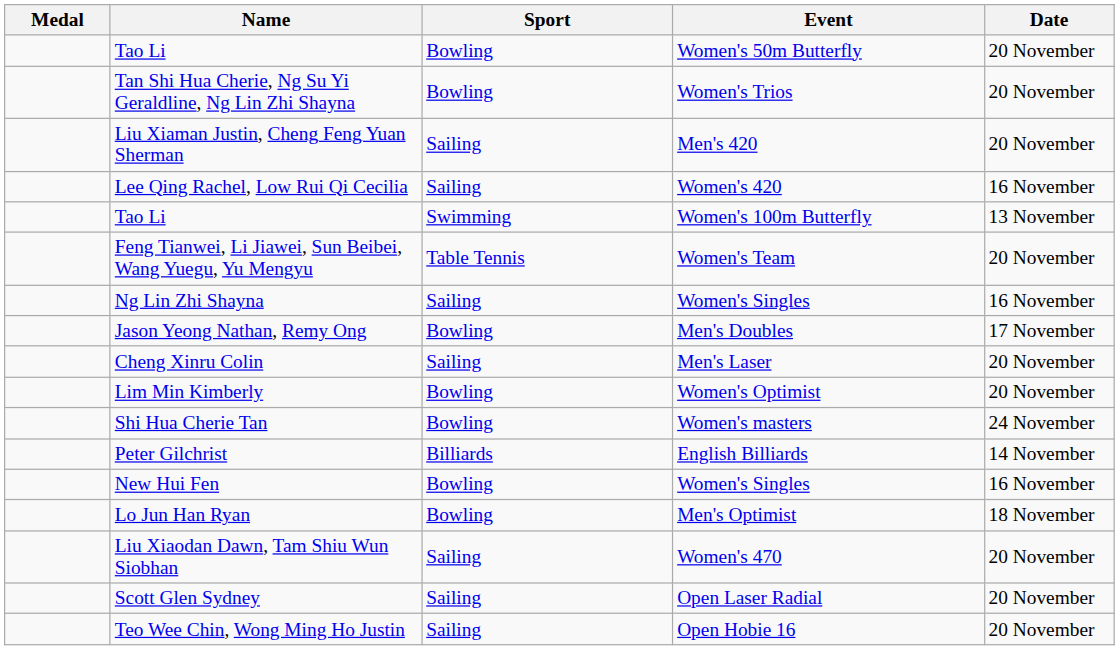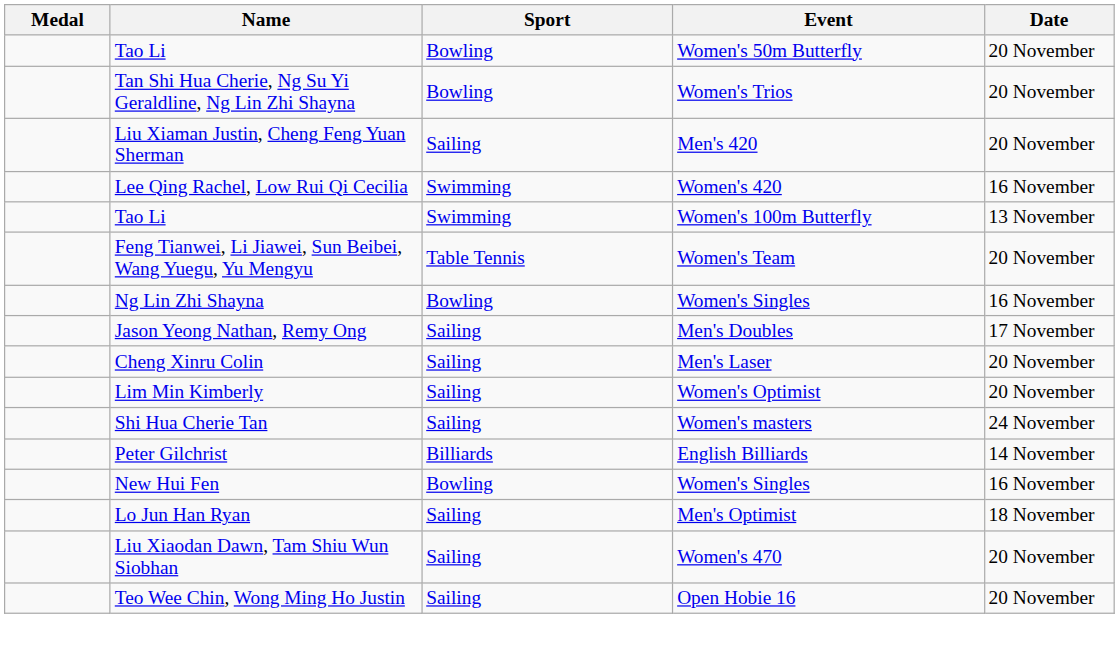Lee Qing Rachel, Low Rui Qi Cecilia | Sport: Sailing -> Swimming
Ng Lin Zhi Shayna | Sport: Sailing -> Bowling
Jason Yeong Nathan, Remy Ong | Sport: Bowling -> Sailing
Lim Min Kimberly | Sport: Bowling -> Sailing
Shi Hua Cherie Tan | Sport: Bowling -> Sailing
Lo Jun Han Ryan | Sport: Bowling -> Sailing
- row: Scott Glen Sydney | Sailing | Open Laser Radial | 20 November
